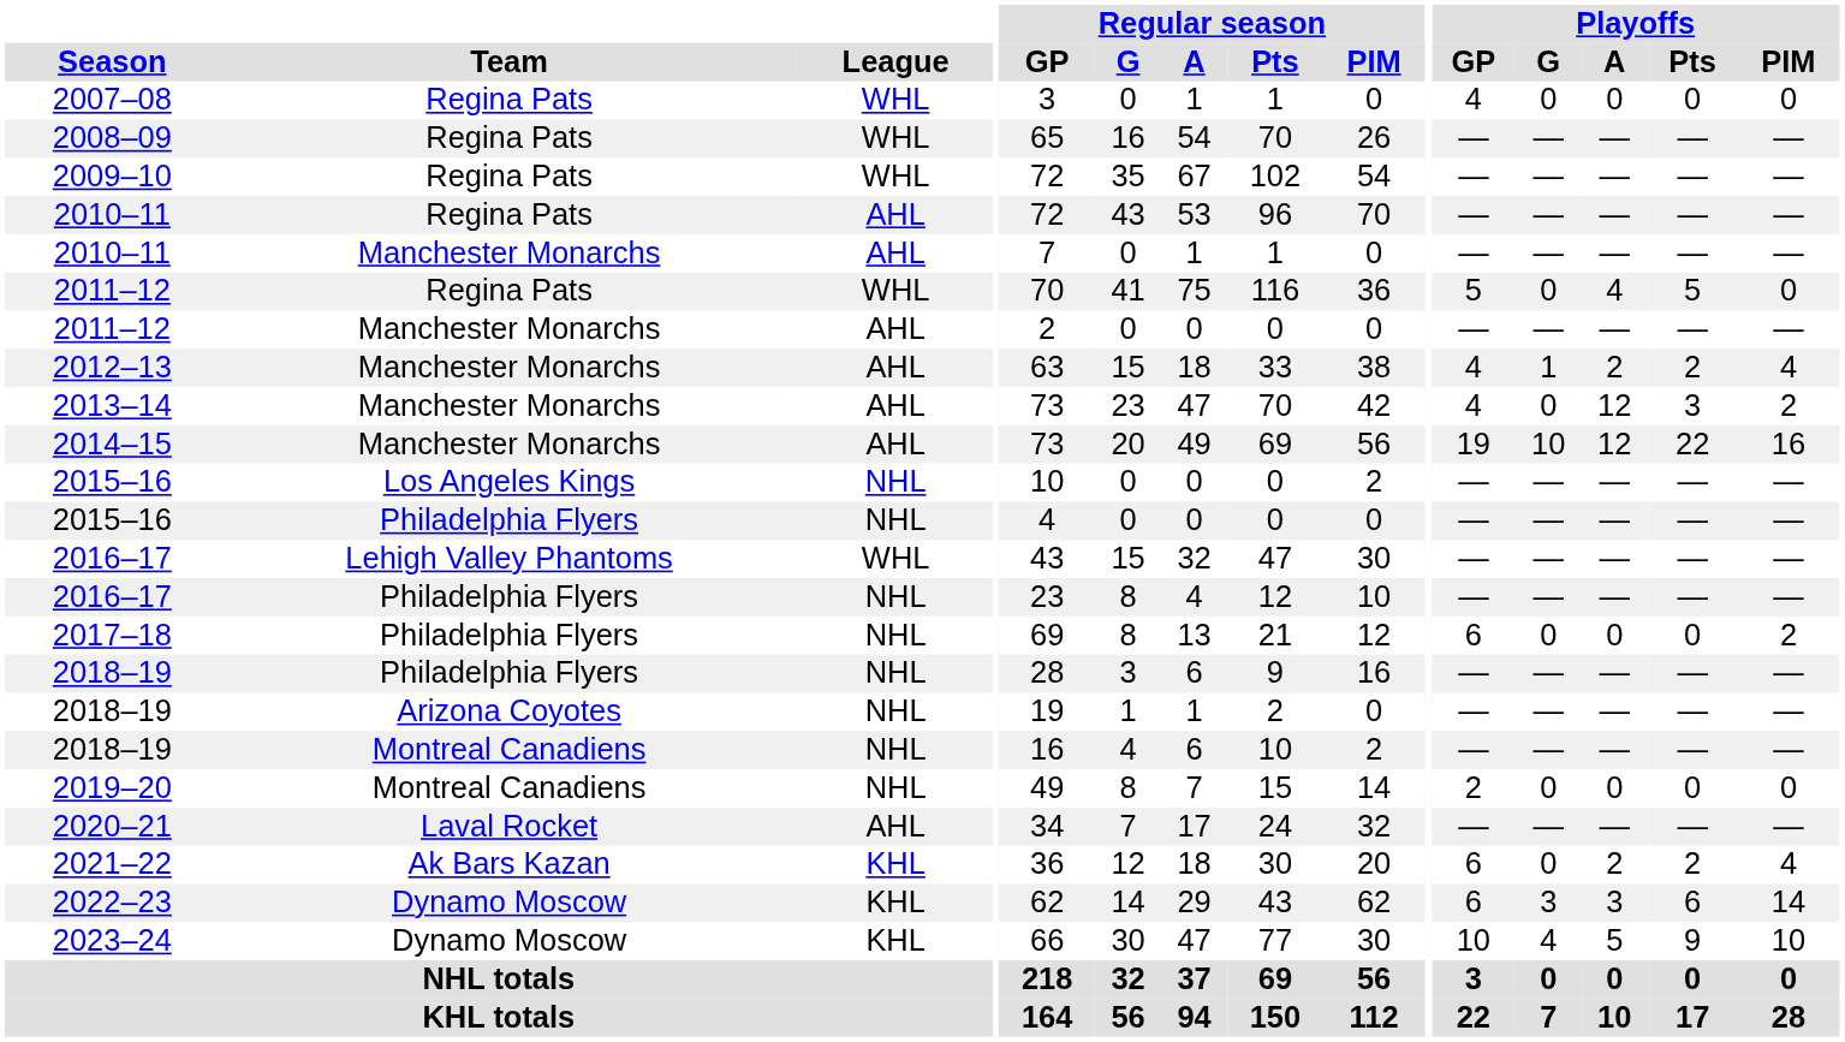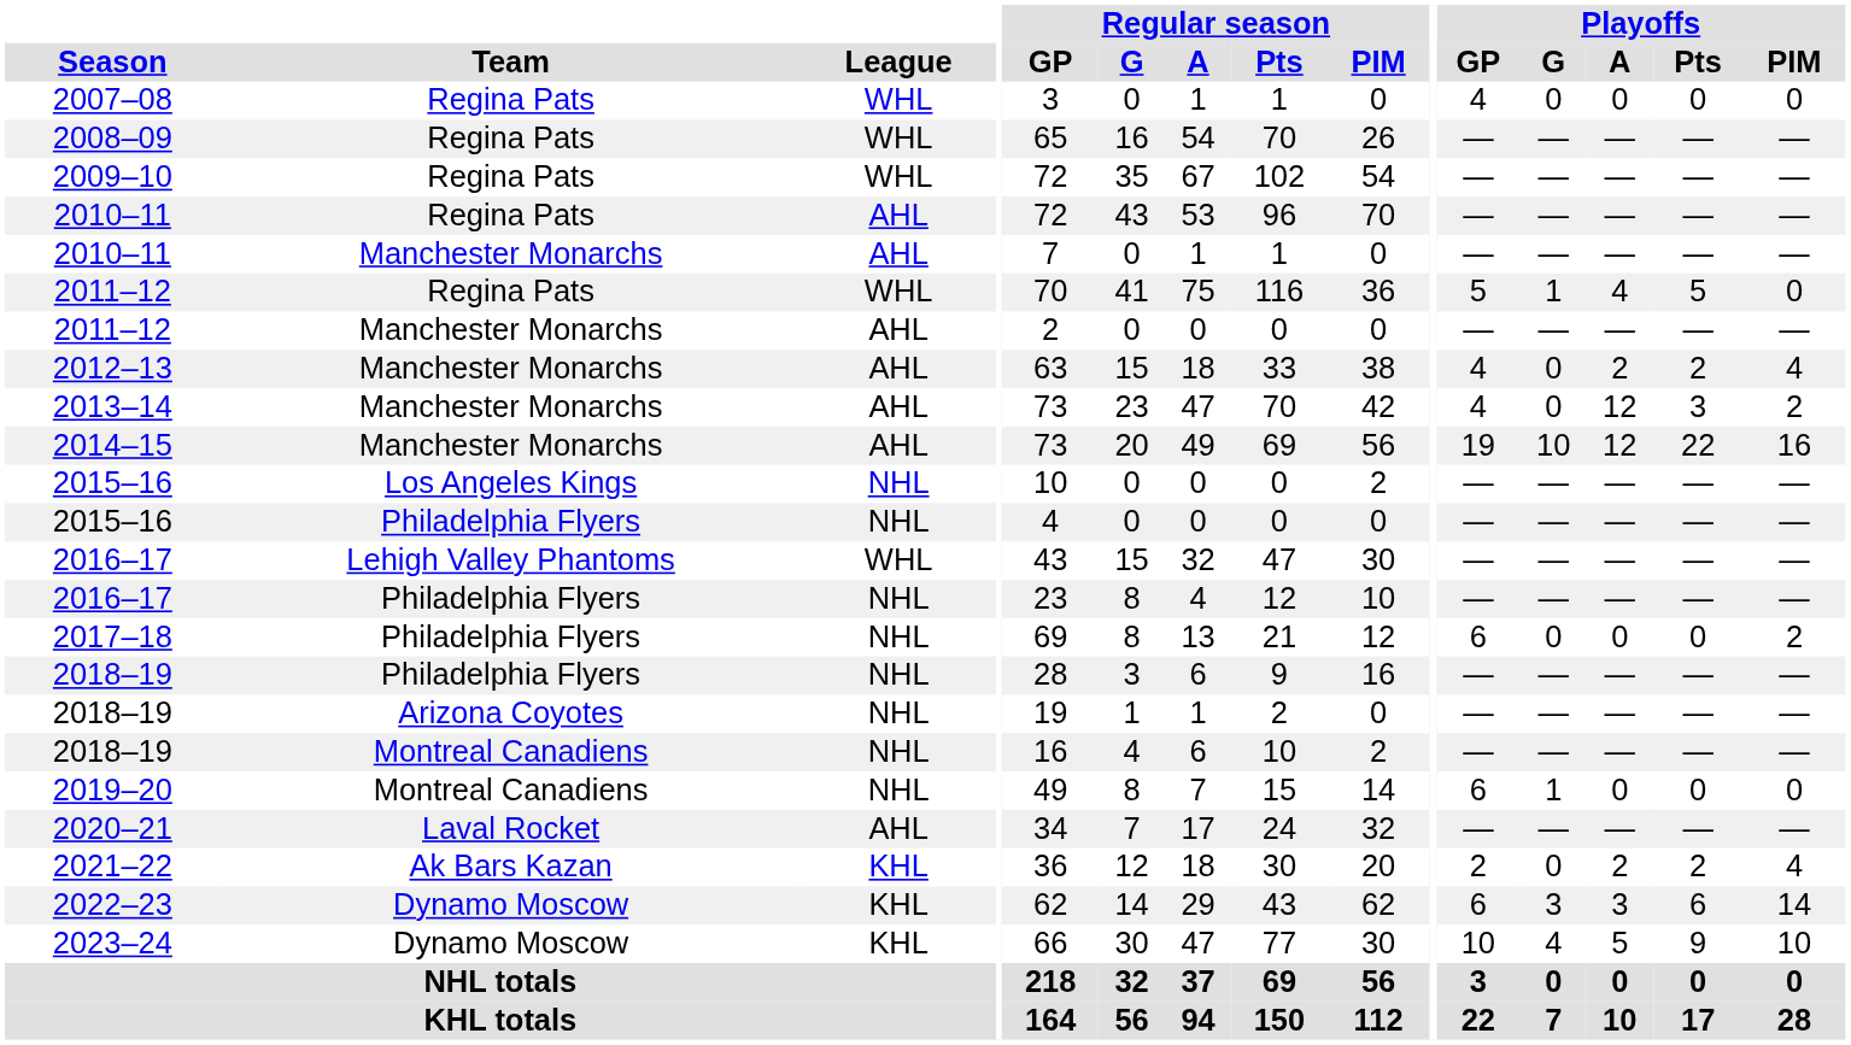2011–12 / Regina Pats | Playoffs / G: 0 -> 1
2012–13 | Playoffs / G: 1 -> 0
2019–20 | Playoffs / GP: 2 -> 6
2019–20 | Playoffs / G: 0 -> 1
2021–22 | Playoffs / GP: 6 -> 2
